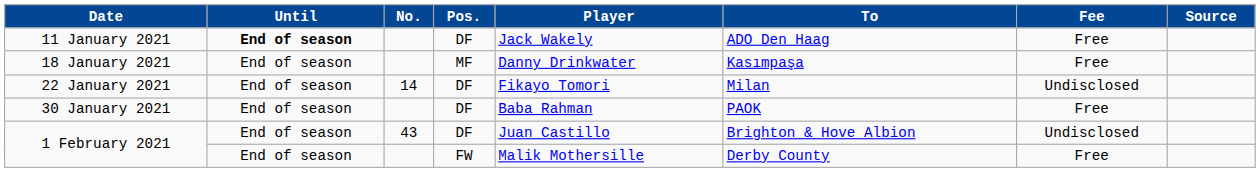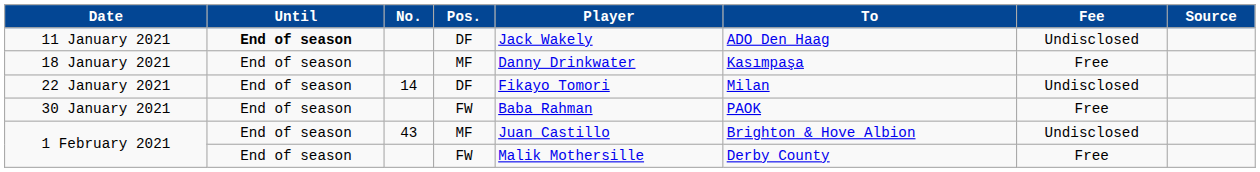11 January 2021 | Fee: Free -> Undisclosed
30 January 2021 | Pos.: DF -> FW
1 February 2021 / 43 | Pos.: DF -> MF
